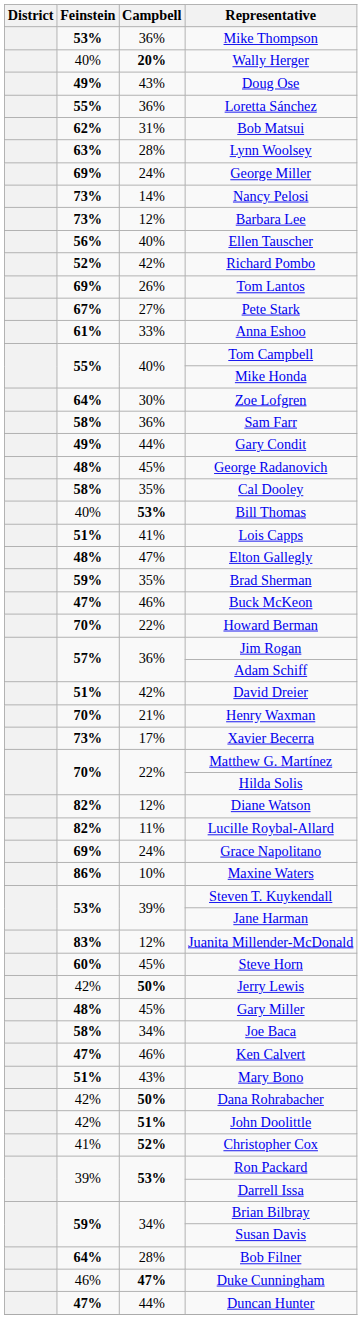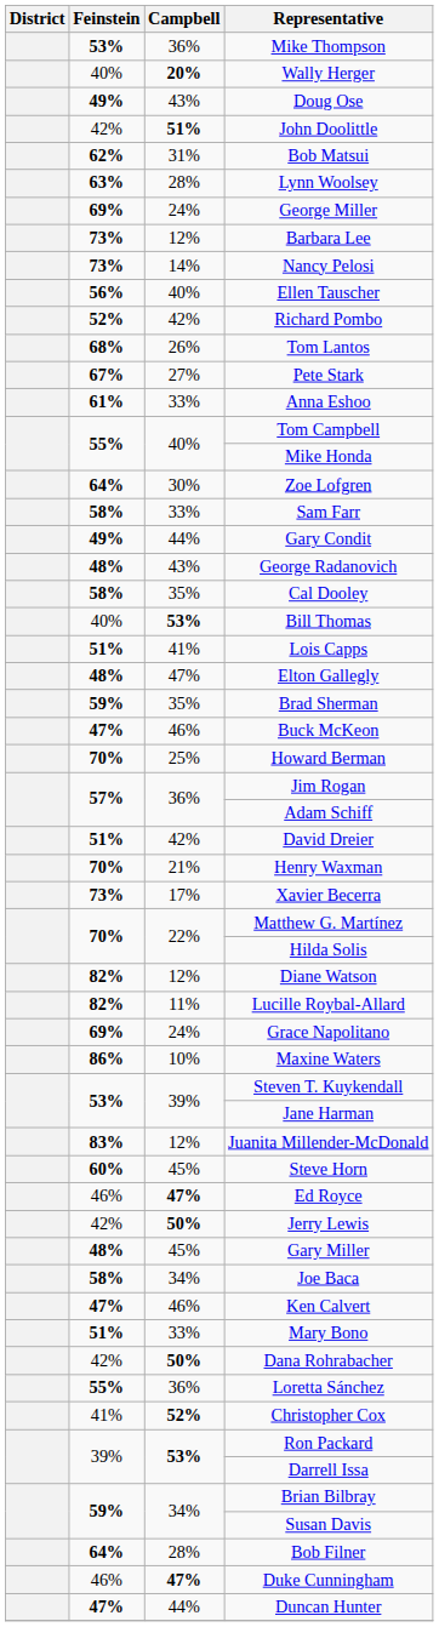rows swapped: John Doolittle <-> Loretta Sánchez
rows swapped: Nancy Pelosi <-> Barbara Lee
Tom Lantos | Feinstein: 69% -> 68%
Sam Farr | Campbell: 36% -> 33%
George Radanovich | Campbell: 45% -> 43%
Howard Berman | Campbell: 22% -> 25%
+ row: 46% | 47% | Ed Royce
Mary Bono | Campbell: 43% -> 33%
